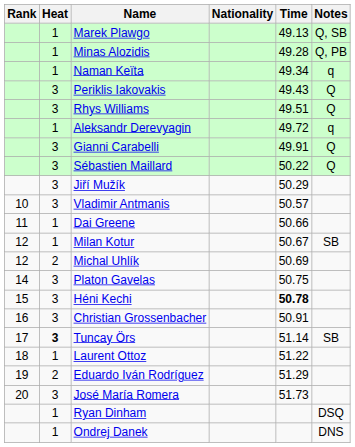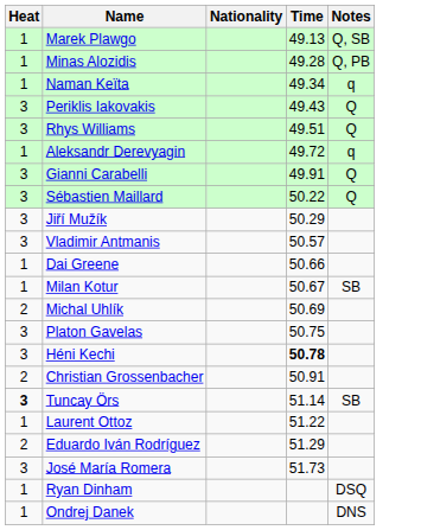- column: Rank | 10 | 11 | 12 | 12 | 14 | 15 | 16 | 17 | 18 | 19 | 20
Christian Grossenbacher | Heat: 3 -> 2
